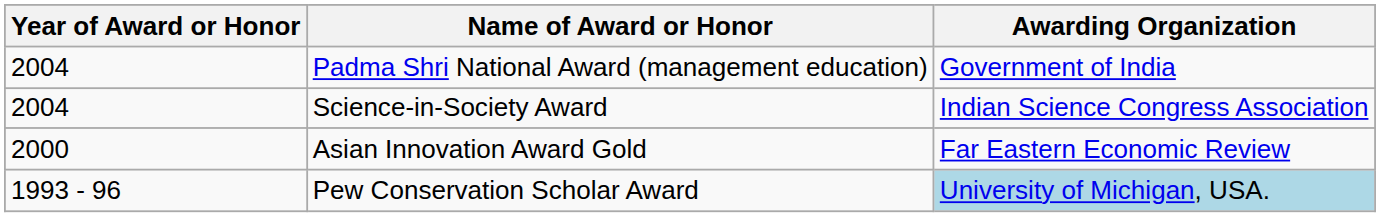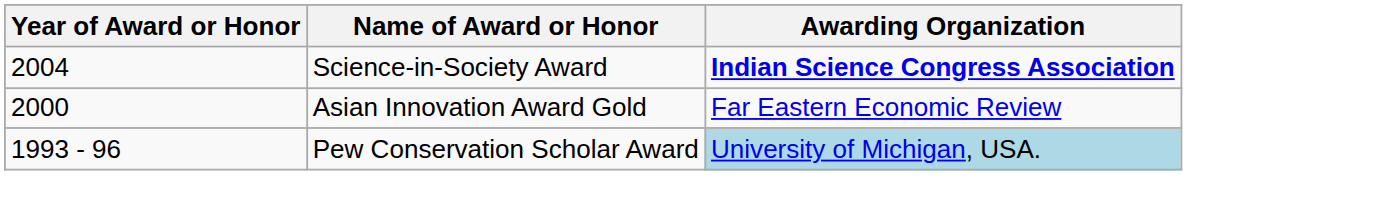- row: 2004 | Padma Shri National Award (management education) | Government of India
Science-in-Society Award | Awarding Organization: normal -> bold
